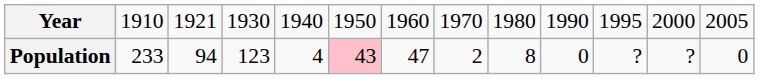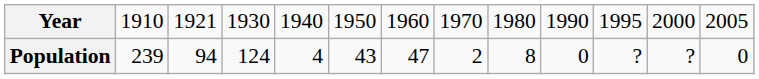Population | column 2: 233 -> 239
Population | column 4: 123 -> 124
Population | column 6: pink background -> no background
